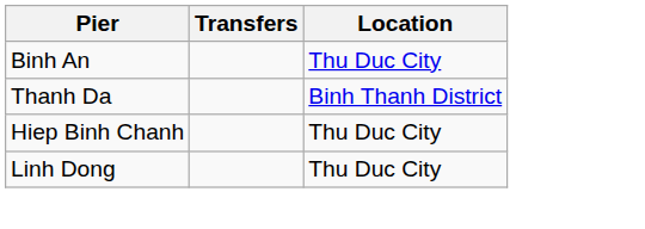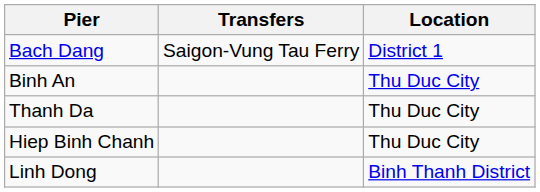+ row: Bach Dang | Saigon-Vung Tau Ferry | District 1
Thanh Da | Location: Binh Thanh District -> Thu Duc City
Linh Dong | Location: Thu Duc City -> Binh Thanh District
